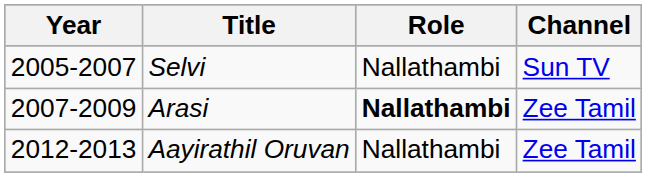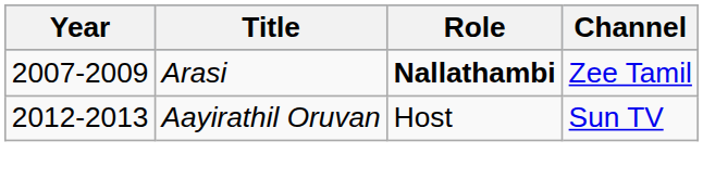- row: 2005-2007 | Selvi | Nallathambi | Sun TV
Aayirathil Oruvan | Role: Nallathambi -> Host
Aayirathil Oruvan | Channel: Zee Tamil -> Sun TV
